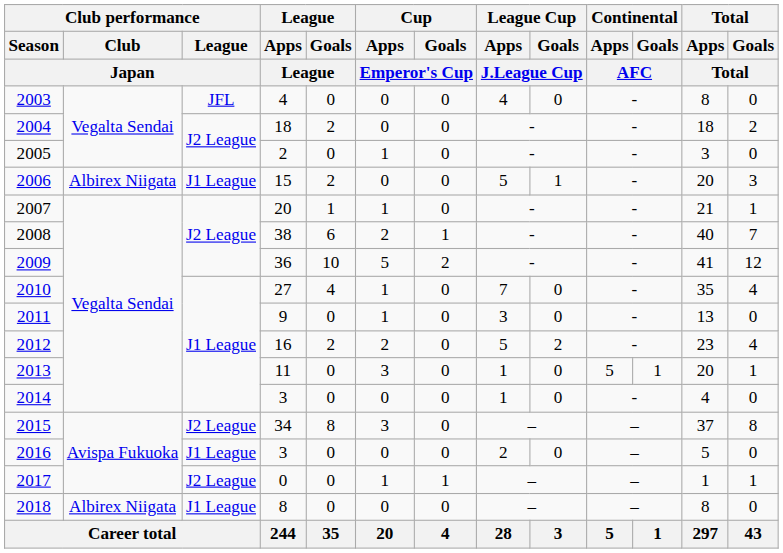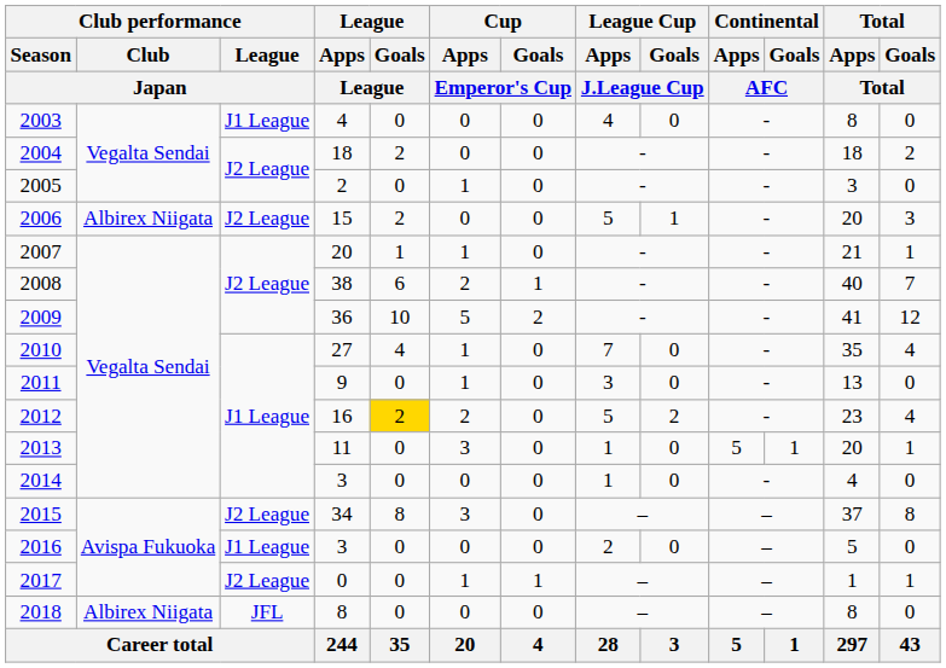2003 | Club performance / League / Japan: JFL -> J1 League
2006 | Club performance / League / Japan: J1 League -> J2 League
2012 | League / Goals / League: no background -> gold background
2018 | Club performance / League / Japan: J1 League -> JFL
